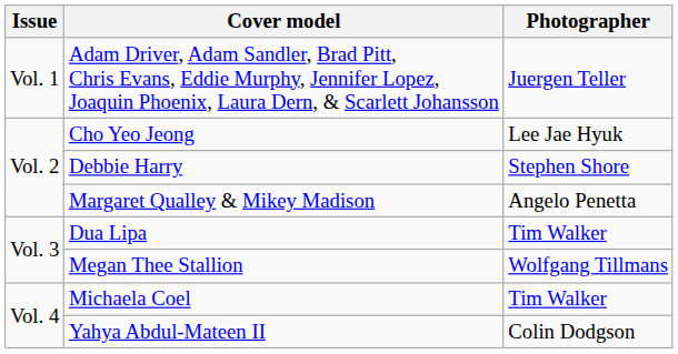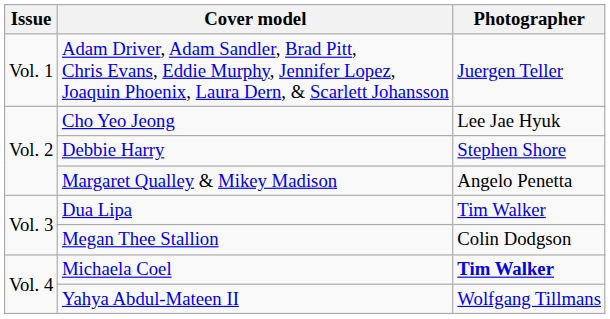Megan Thee Stallion | Photographer: Wolfgang Tillmans -> Colin Dodgson
Michaela Coel | Photographer: normal -> bold
Yahya Abdul-Mateen II | Photographer: Colin Dodgson -> Wolfgang Tillmans
